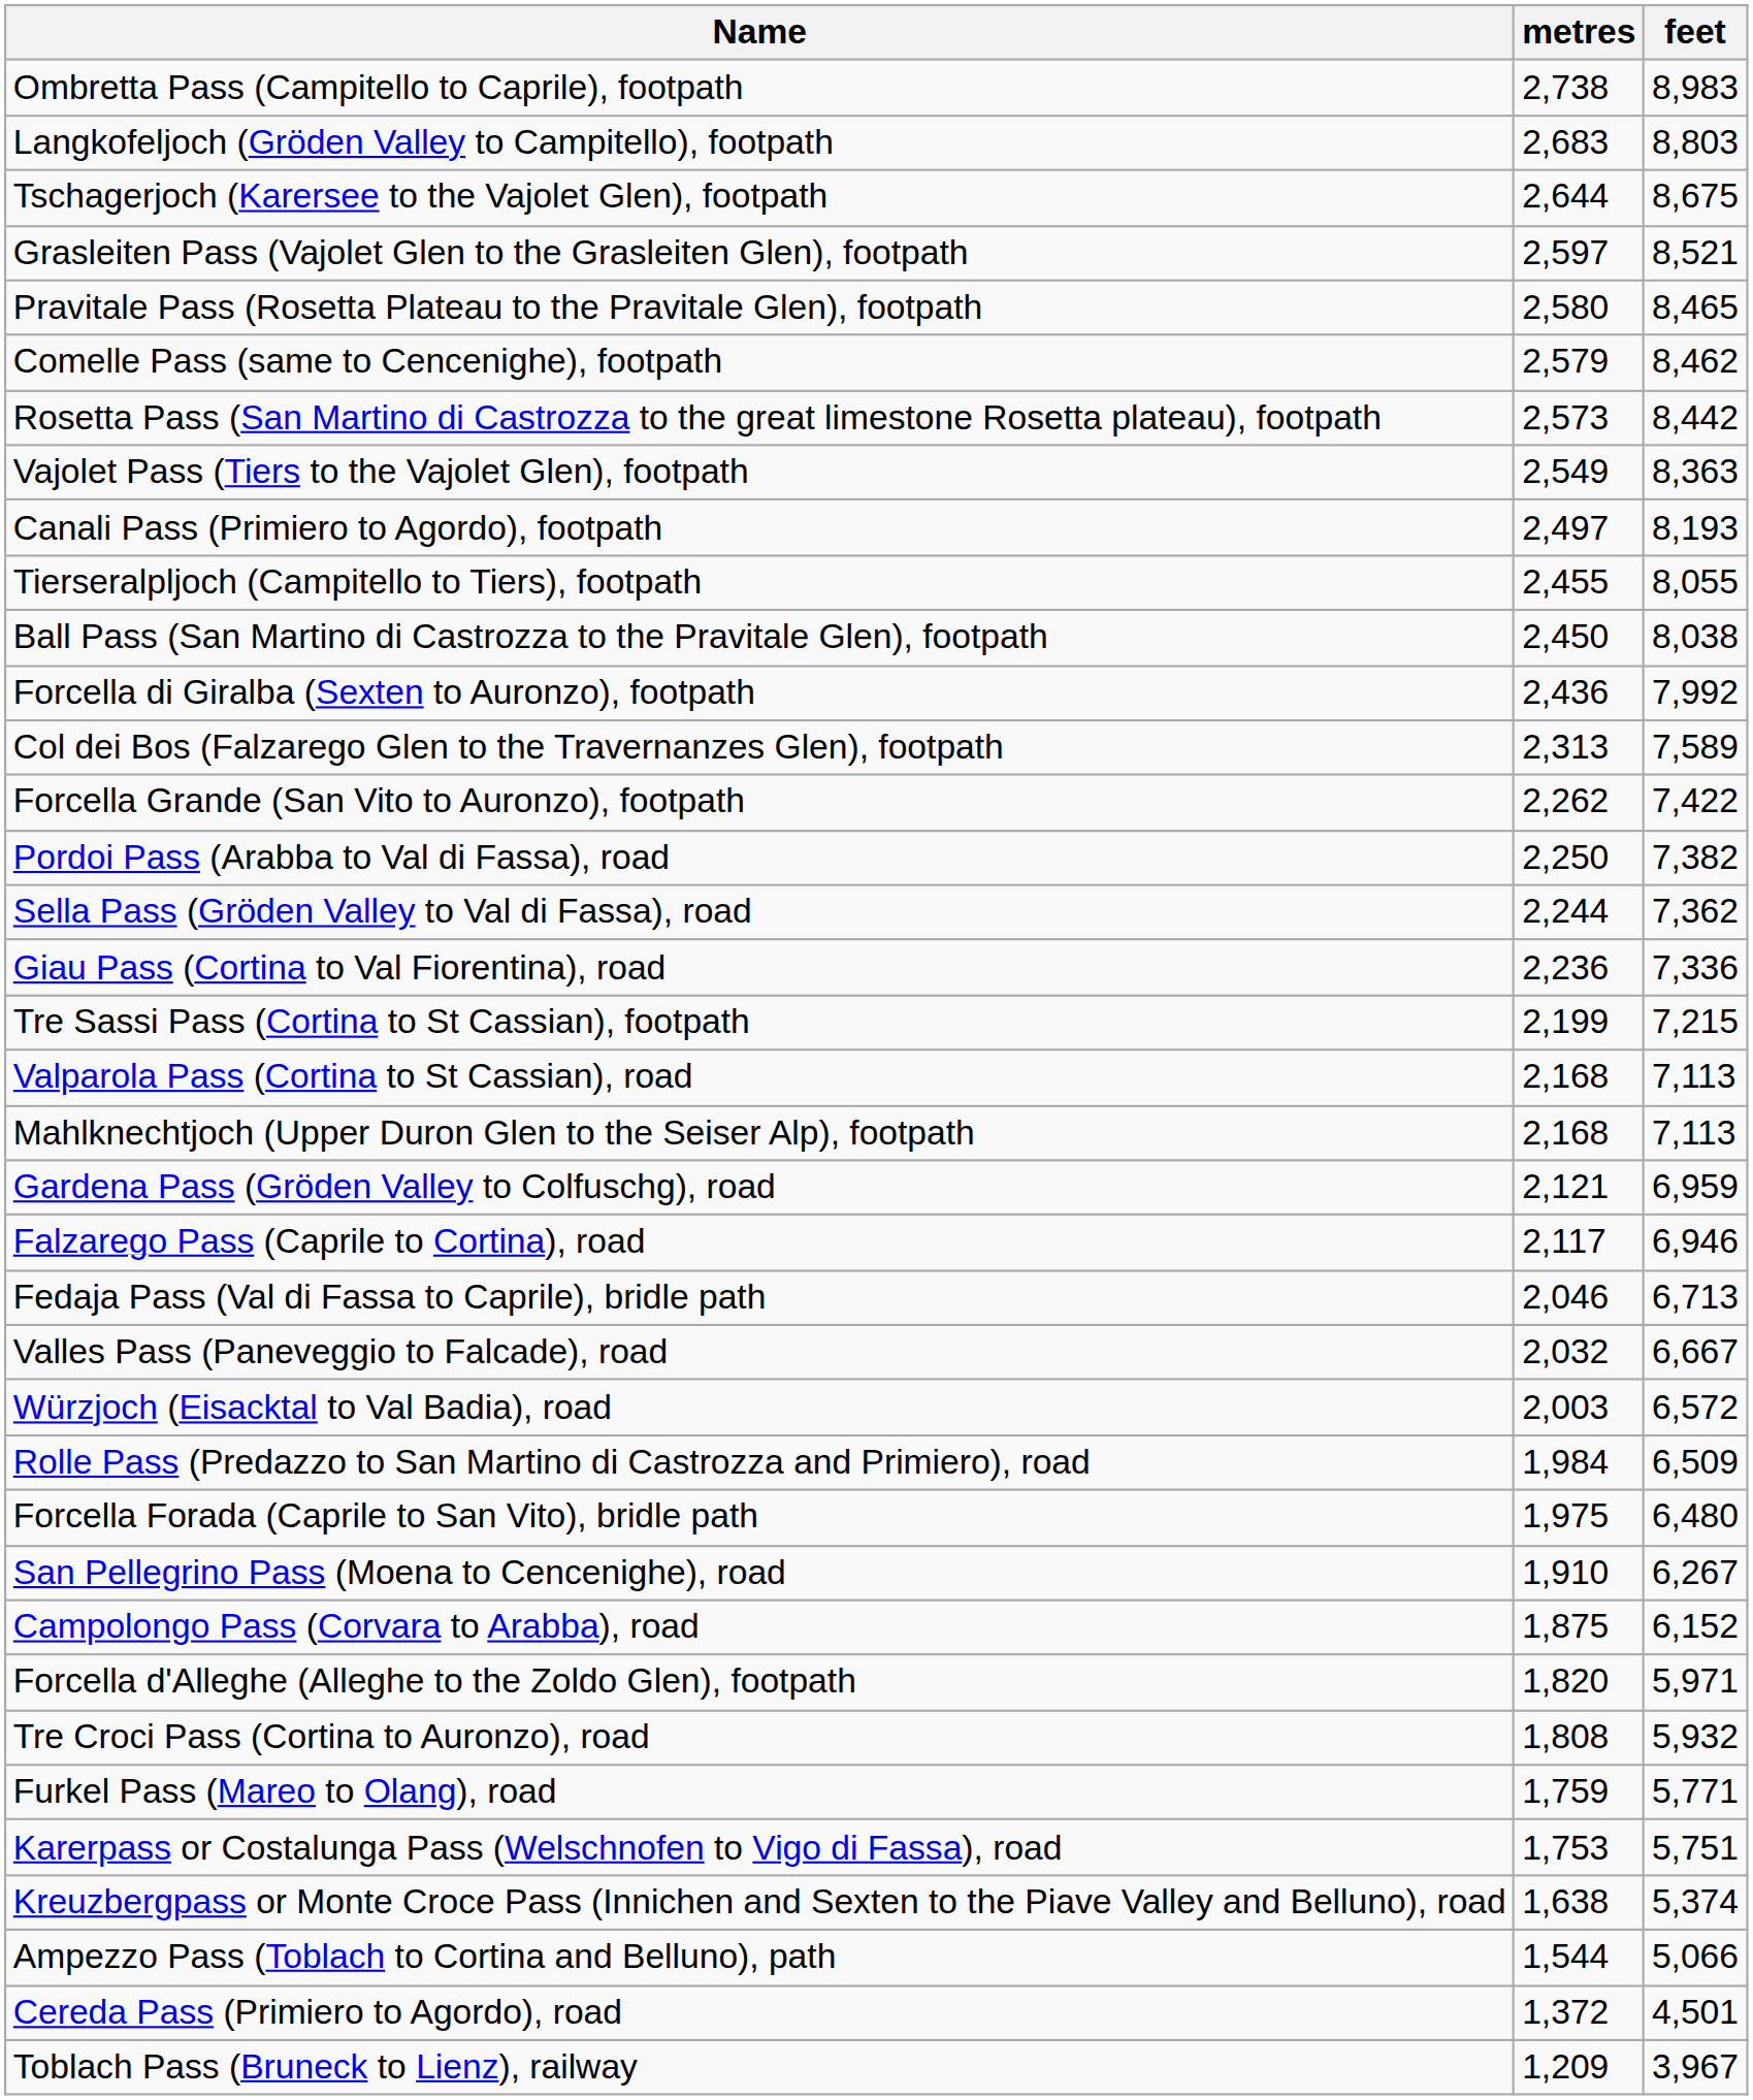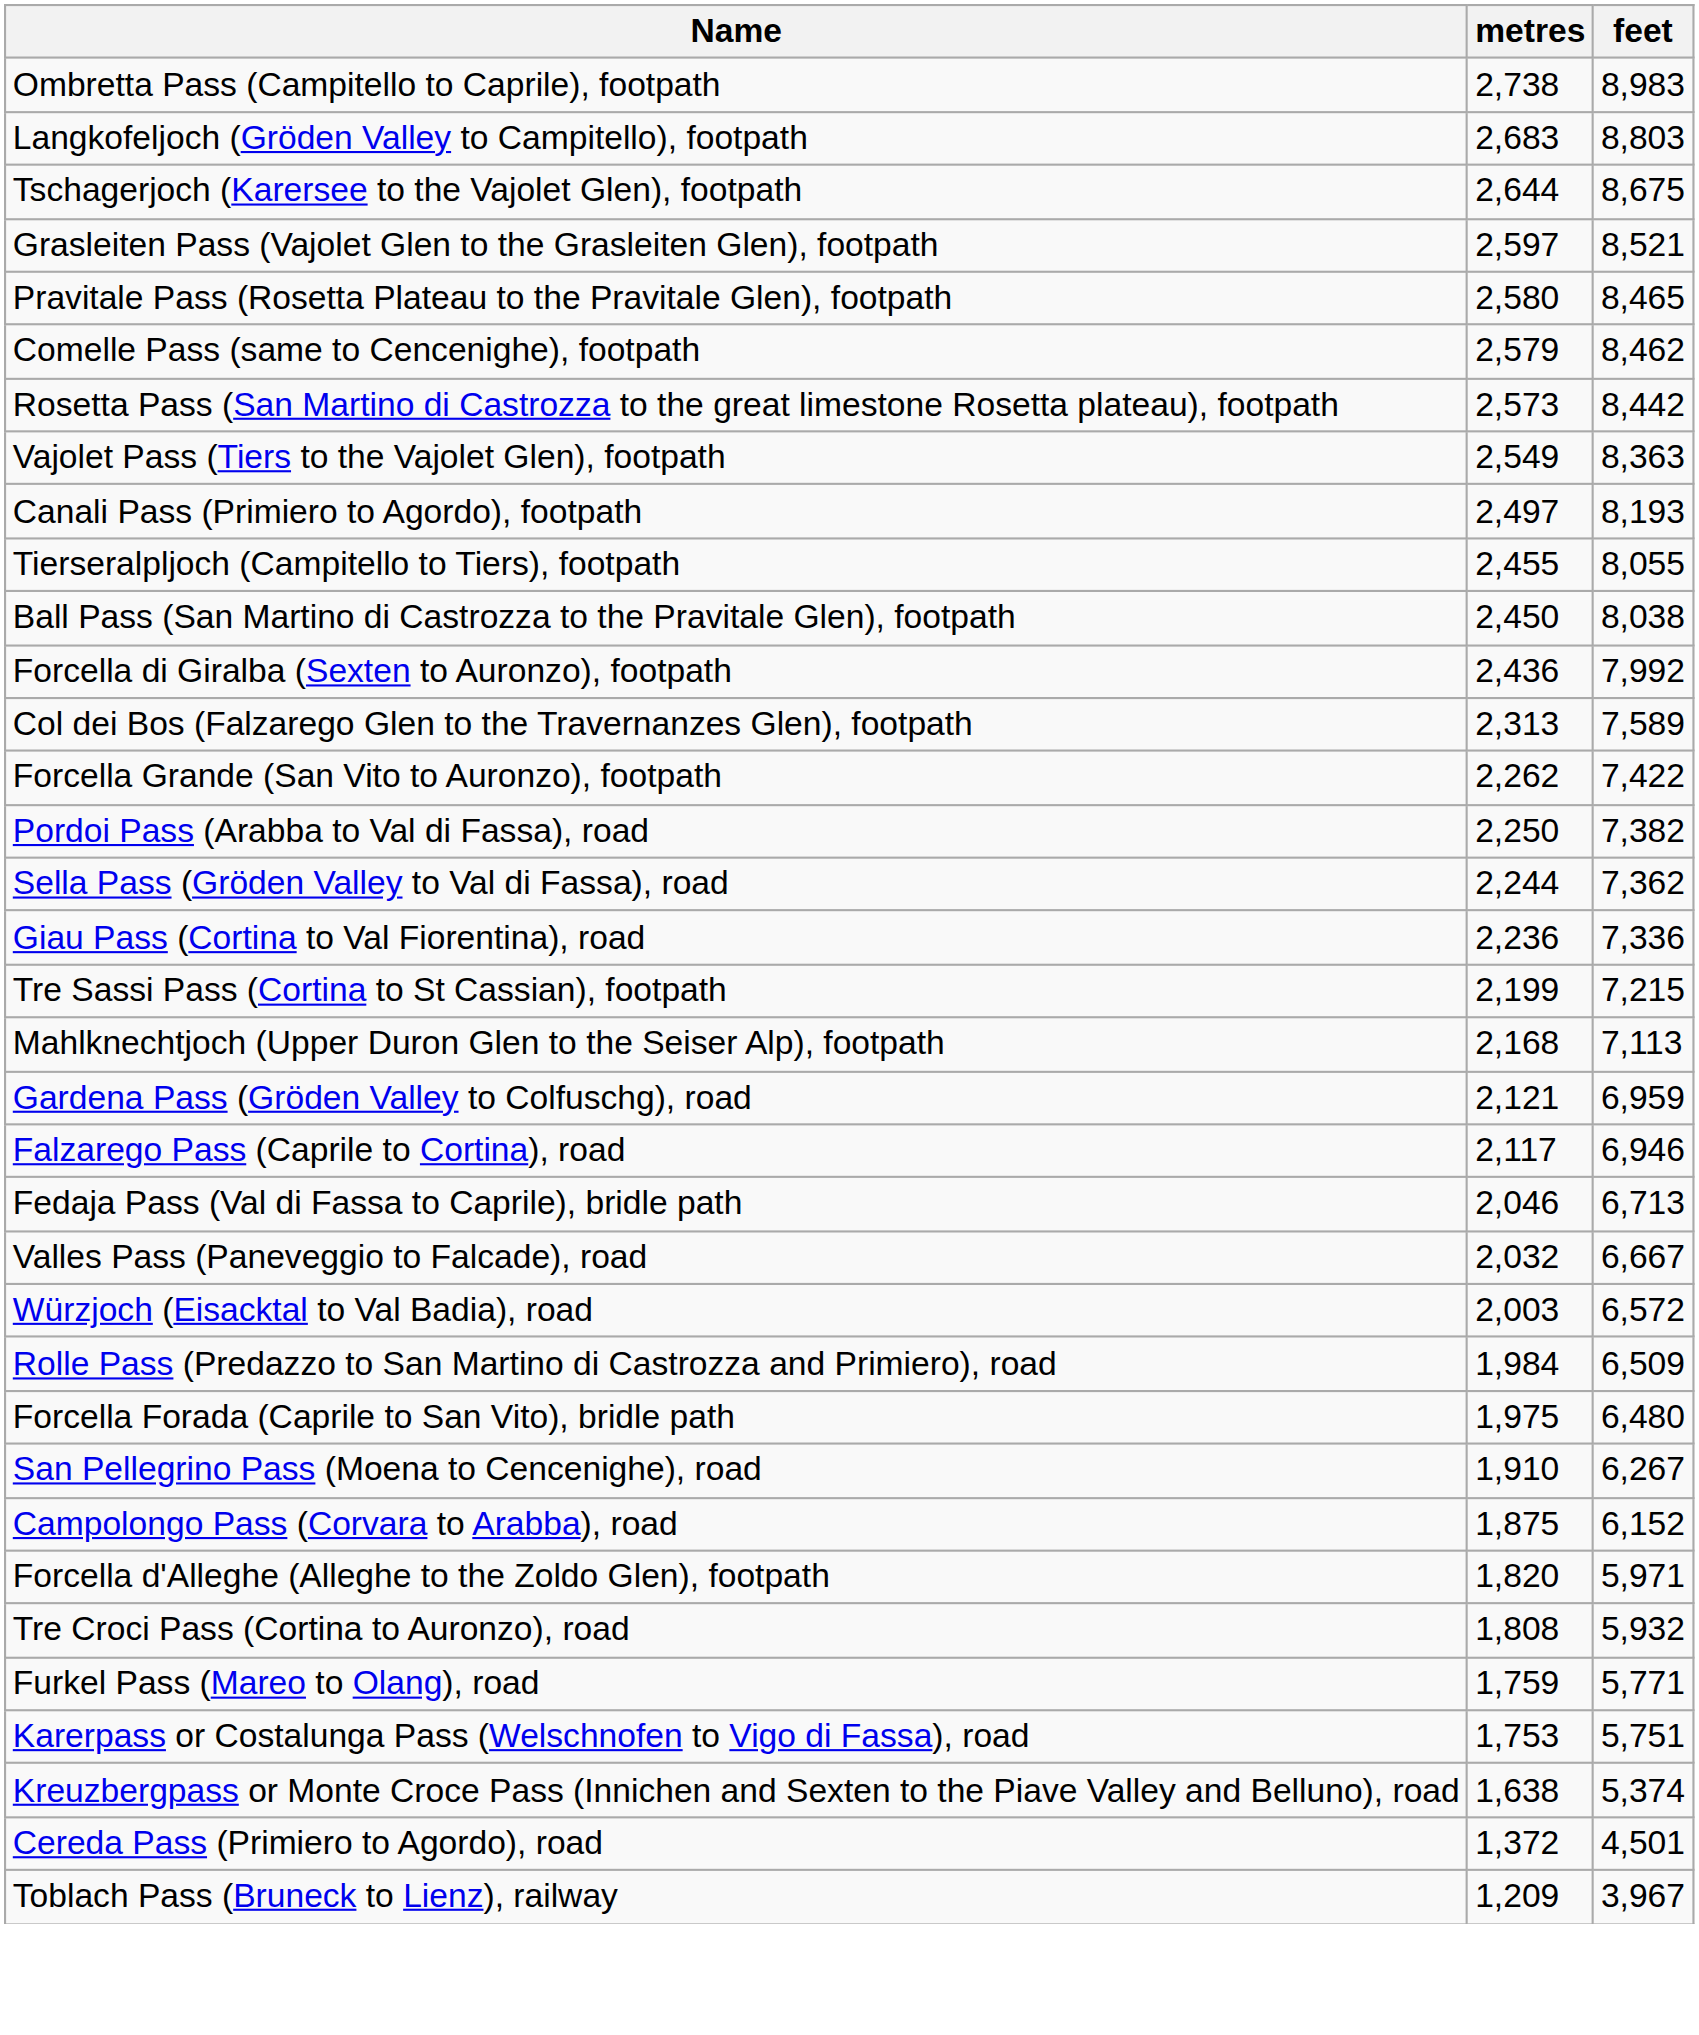- row: Valparola Pass (Cortina to St Cassian), road | 2,168 | 7,113
- row: Ampezzo Pass (Toblach to Cortina and Belluno), path | 1,544 | 5,066
